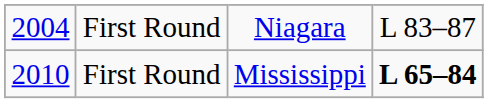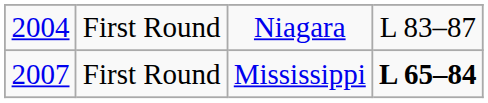First Round / Mississippi | column 1: 2010 -> 2007
